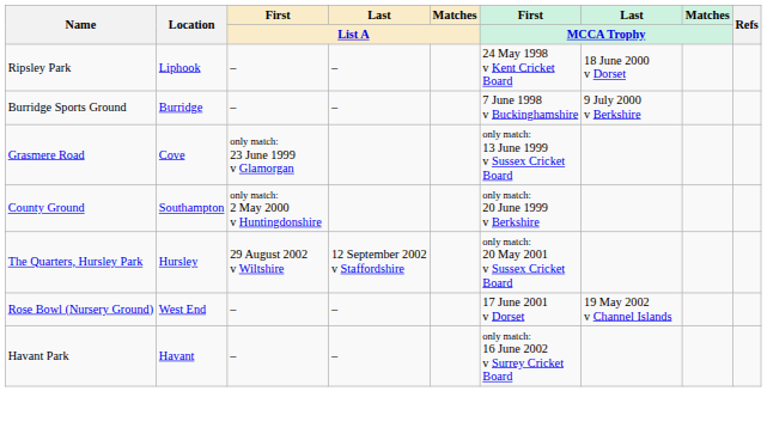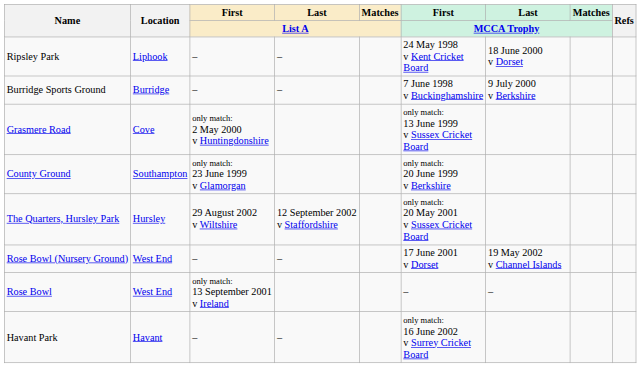Grasmere Road | First / List A: only match: 23 June 1999 v Glamorgan -> only match: 2 May 2000 v Huntingdonshire
County Ground | First / List A: only match: 2 May 2000 v Huntingdonshire -> only match: 23 June 1999 v Glamorgan
+ row: Rose Bowl | West End | only match: 13 September 2001 v Ireland | – | –
